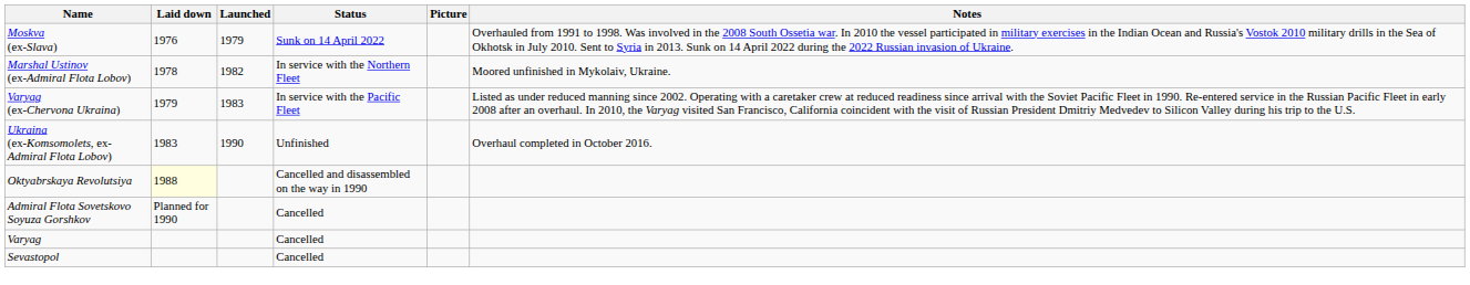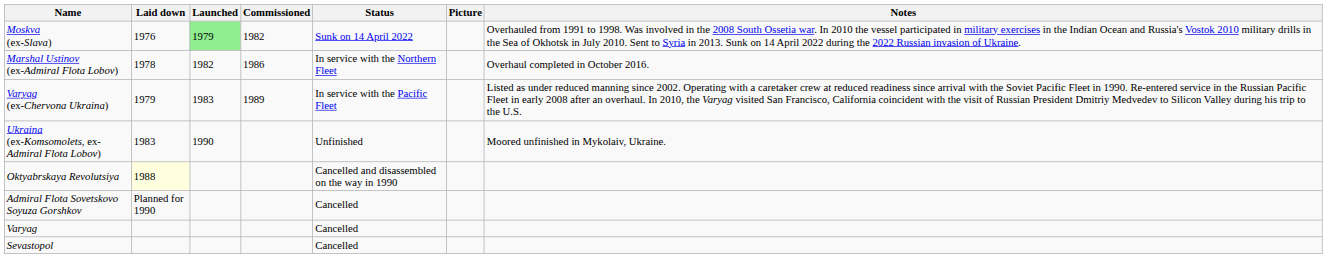+ column: Commissioned | 1982 | 1986 | 1989
Moskva (ex-Slava) | Launched: no background -> lightgreen background
Marshal Ustinov (ex-Admiral Flota Lobov) | Notes: Moored unfinished in Mykolaiv, Ukraine. -> Overhaul completed in October 2016.
Ukraina (ex-Komsomolets, ex-Admiral Flota Lobov) | Notes: Overhaul completed in October 2016. -> Moored unfinished in Mykolaiv, Ukraine.
